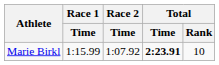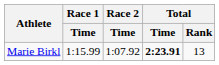Marie Birkl | Total / Rank: 10 -> 13
